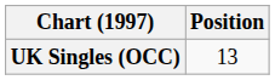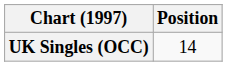UK Singles (OCC) | Position: 13 -> 14
